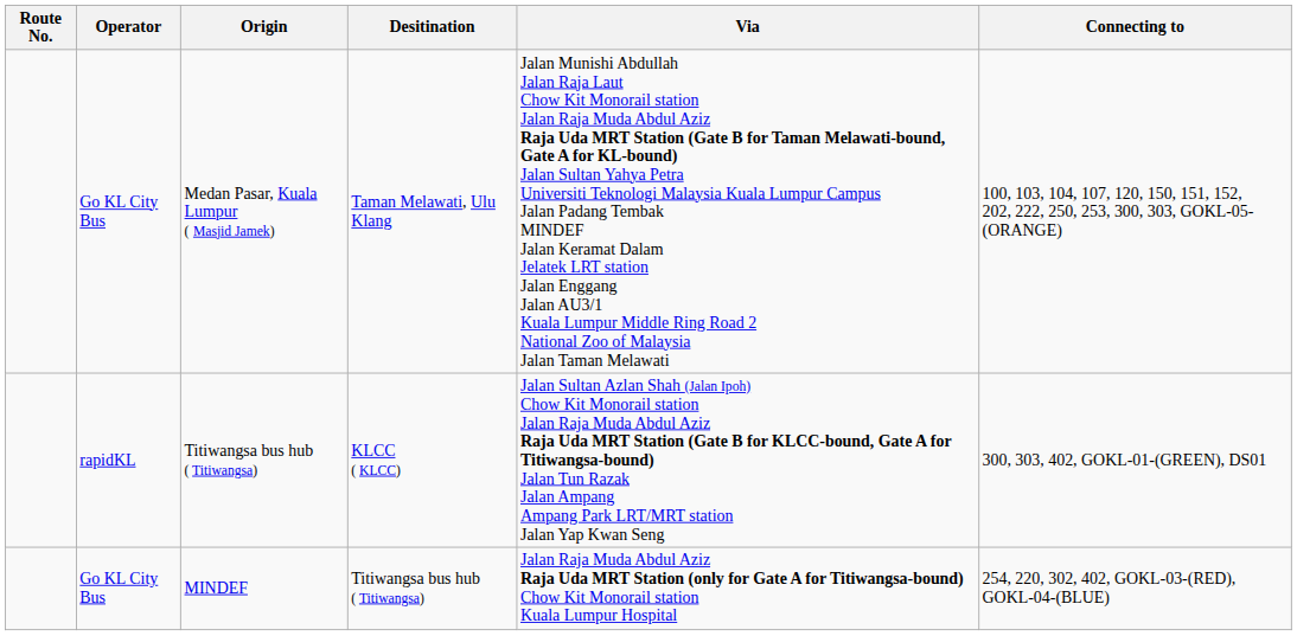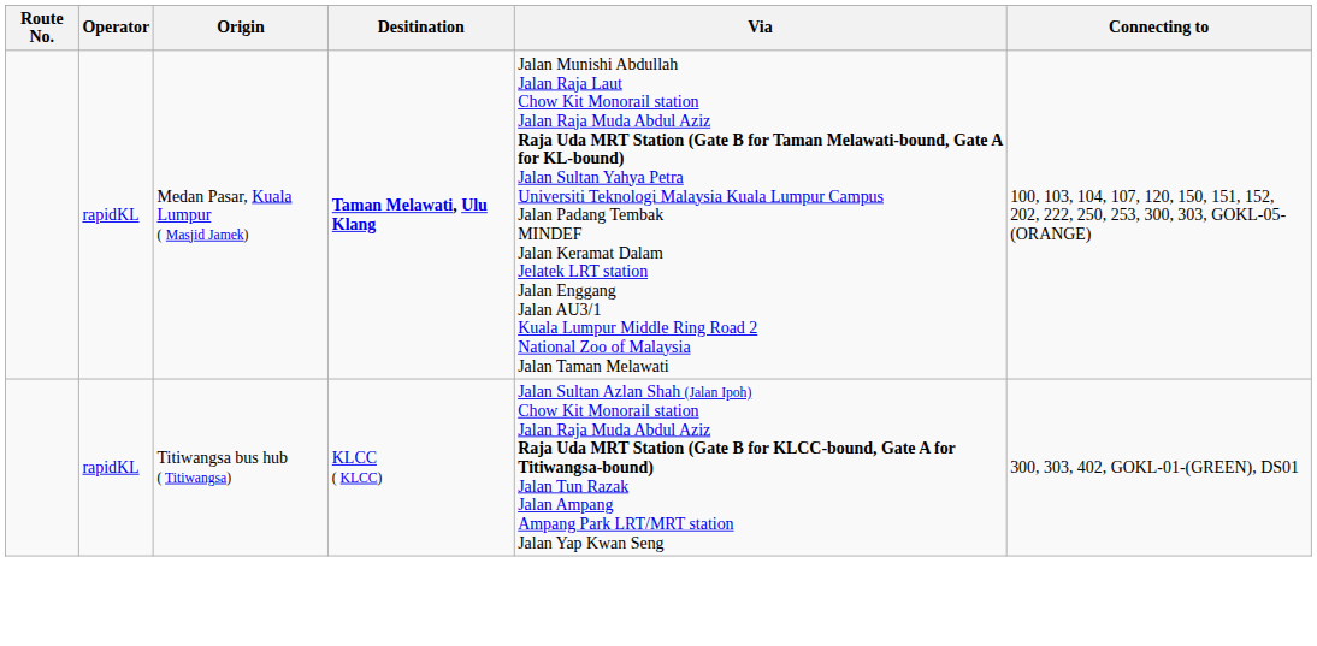Medan Pasar, Kuala Lumpur ( Masjid Jamek) | Operator: Go KL City Bus -> rapidKL
Medan Pasar, Kuala Lumpur ( Masjid Jamek) | Desitination: normal -> bold
- row: Go KL City Bus | MINDEF | Titiwangsa bus hub ( Titiwangsa) | Jalan Raja Muda Abdul Aziz Raja Uda MRT Station (only for Gate A for Titiwangsa-bound) Chow Kit Monorail station Kuala Lumpur Hospital | 254, 220, 302, 402, GOKL-03-(RED), GOKL-04-(BLUE)
